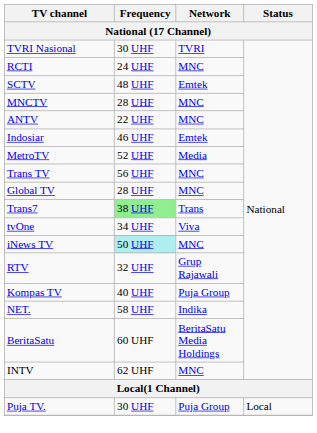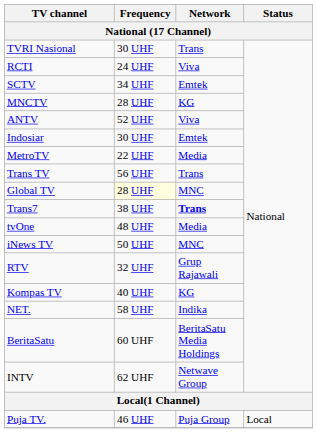TVRI Nasional | Network: TVRI -> Trans
RCTI | Network: MNC -> Viva
SCTV | Frequency: 48 UHF -> 34 UHF
MNCTV | Network: MNC -> KG
ANTV | Frequency: 22 UHF -> 52 UHF
ANTV | Network: MNC -> Viva
Indosiar | Frequency: 46 UHF -> 30 UHF
MetroTV | Frequency: 52 UHF -> 22 UHF
Trans TV | Network: MNC -> Trans
Global TV | Frequency: no background -> lightyellow background
Trans7 | Frequency: lightgreen background -> no background
Trans7 | Network: normal -> bold
tvOne | Frequency: 34 UHF -> 48 UHF
tvOne | Network: Viva -> Media
iNews TV | Frequency: paleturquoise background -> no background
Kompas TV | Network: Puja Group -> KG
INTV | Network: MNC -> Netwave Group
Puja TV. | Frequency: 30 UHF -> 46 UHF
